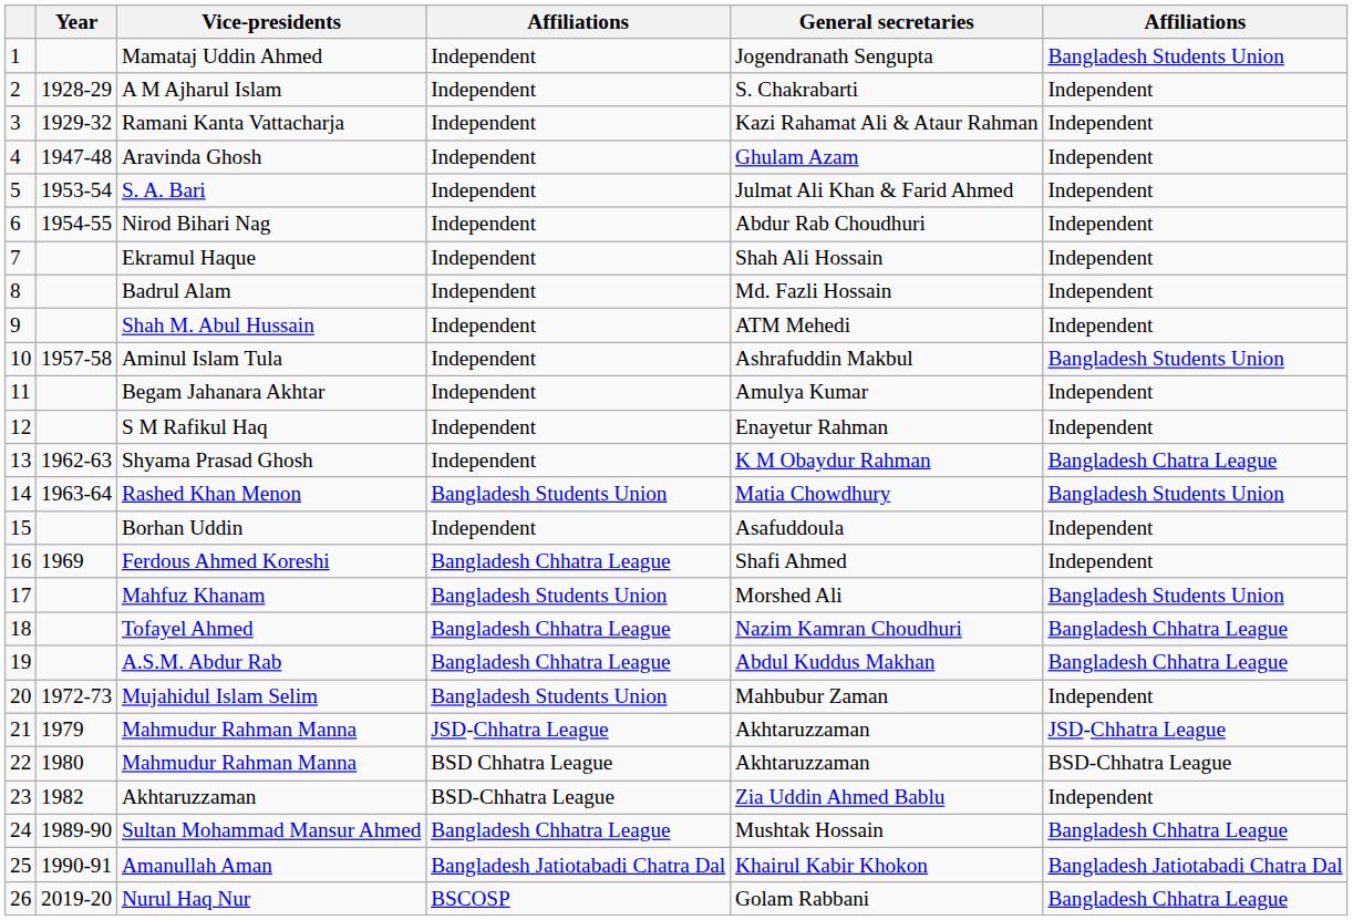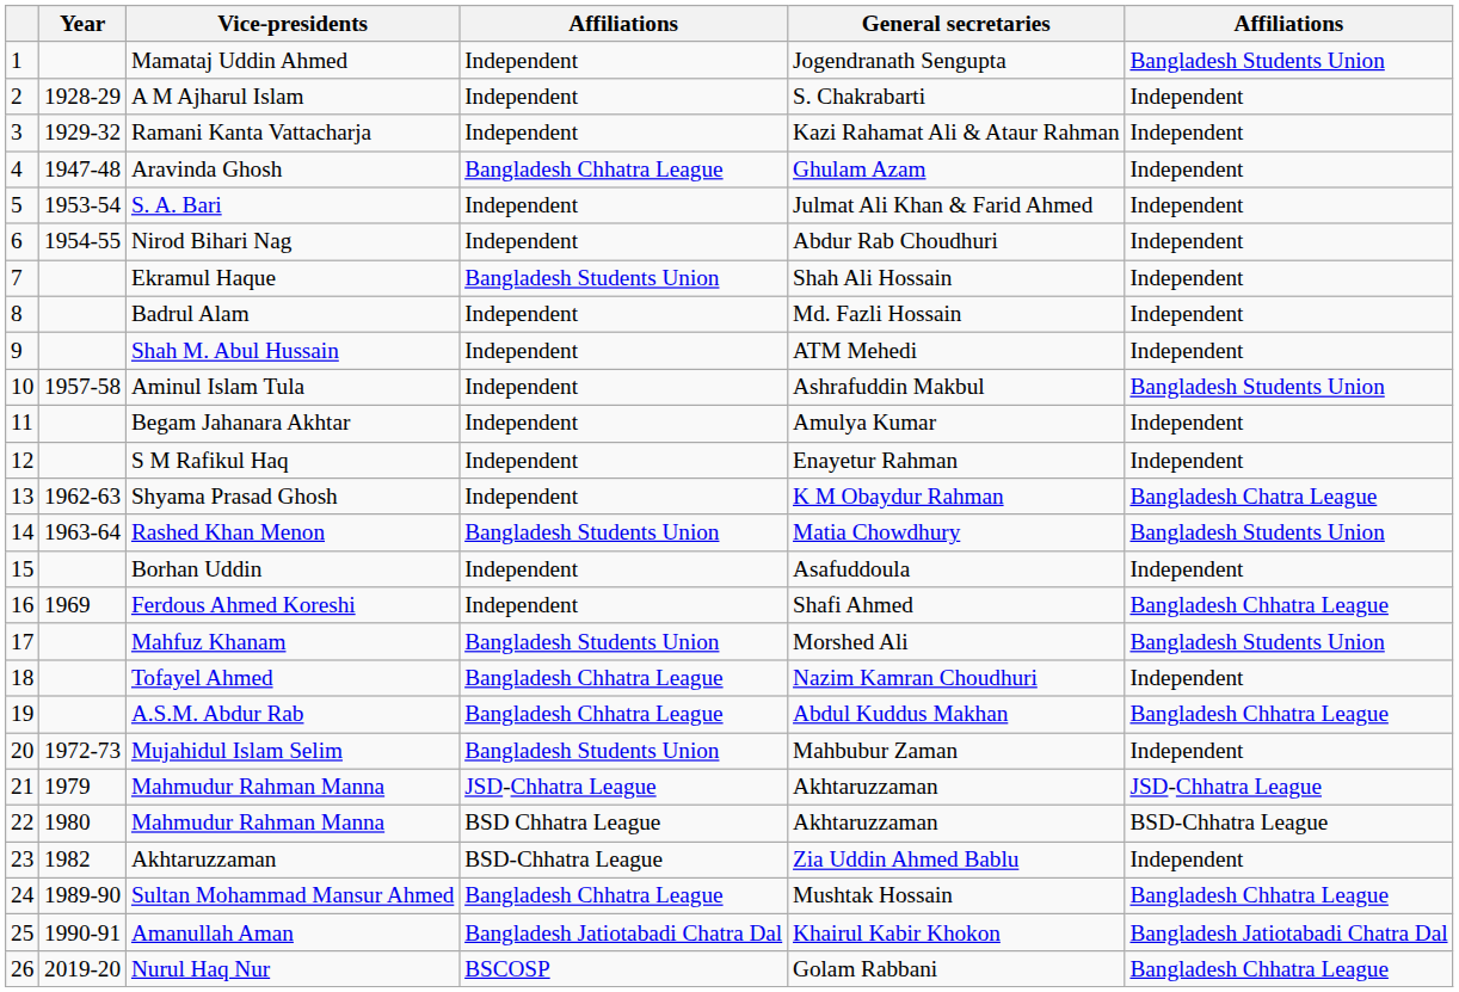Aravinda Ghosh | column 4: Independent -> Bangladesh Chhatra League
Ekramul Haque | column 4: Independent -> Bangladesh Students Union
Ferdous Ahmed Koreshi | column 4: Bangladesh Chhatra League -> Independent
Ferdous Ahmed Koreshi | column 6: Independent -> Bangladesh Chhatra League
Tofayel Ahmed | column 6: Bangladesh Chhatra League -> Independent
